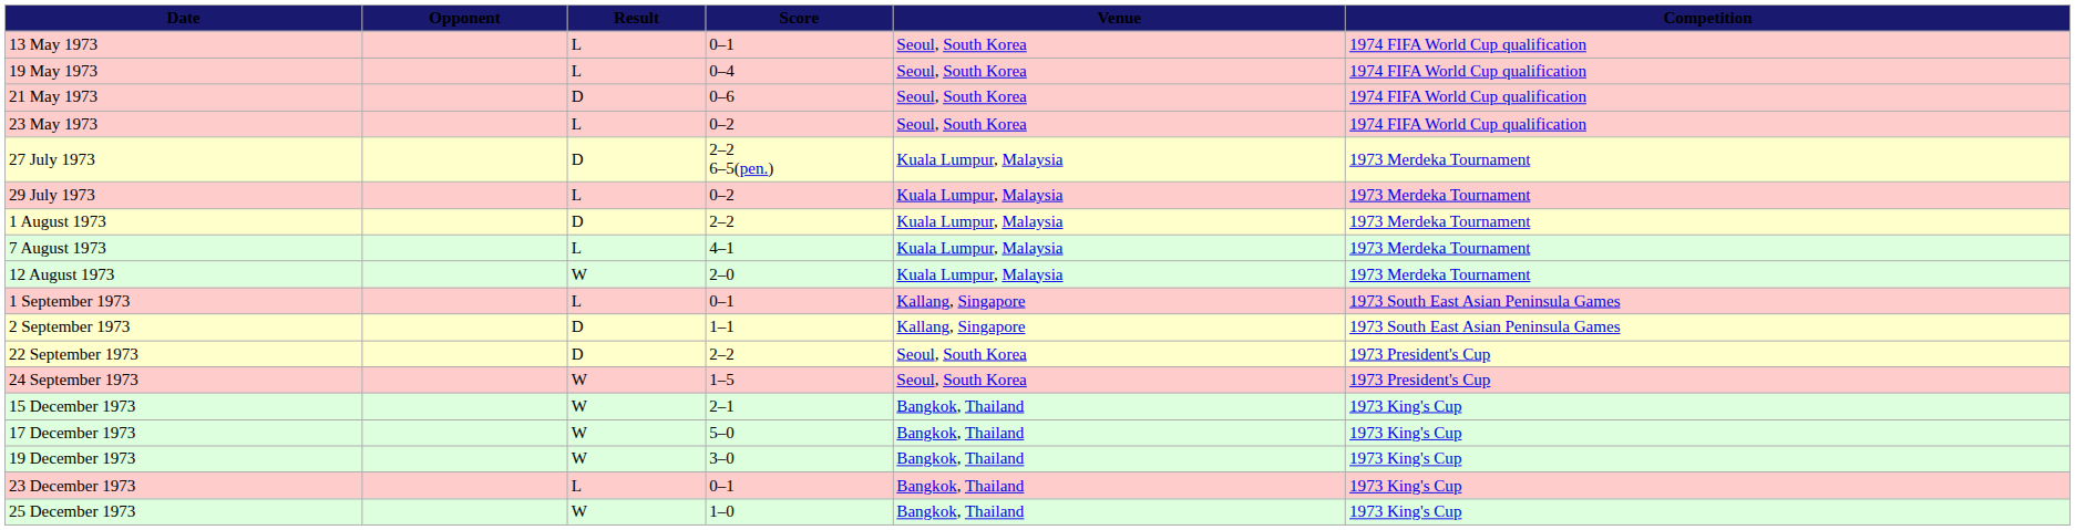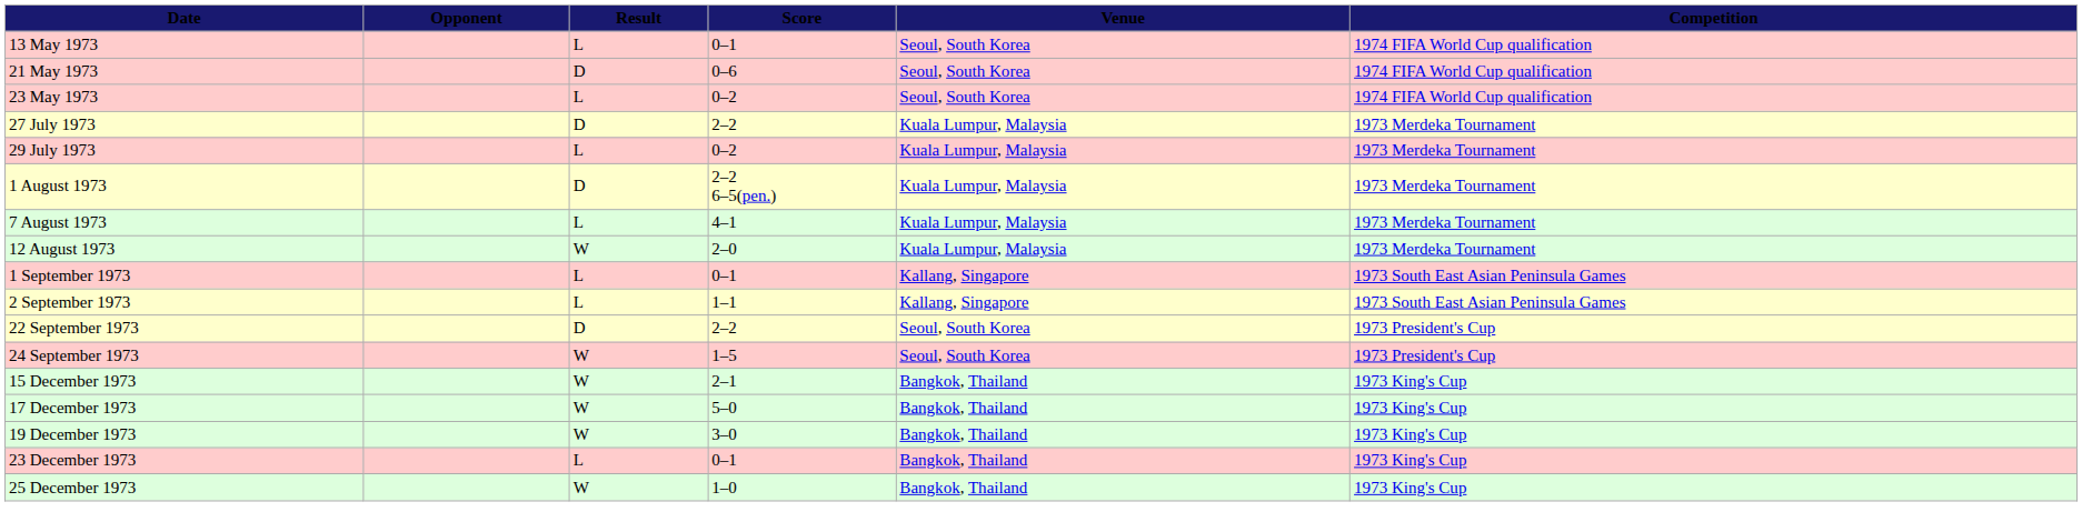- row: 19 May 1973 | L | 0–4 | Seoul, South Korea | 1974 FIFA World Cup qualification
27 July 1973 | Score: 2–2 6–5(pen.) -> 2–2
1 August 1973 | Score: 2–2 -> 2–2 6–5(pen.)
2 September 1973 | Result: D -> L
